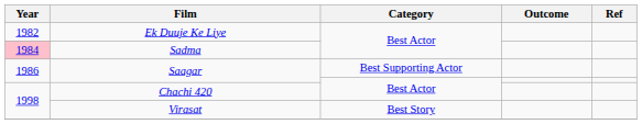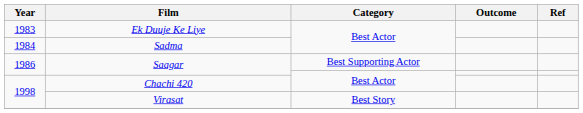Ek Duuje Ke Liye | Year: 1982 -> 1983
Sadma | Year: pink background -> no background
